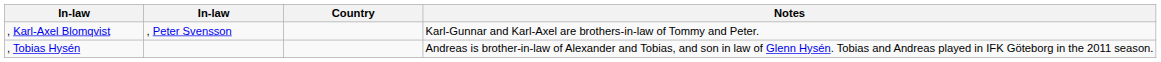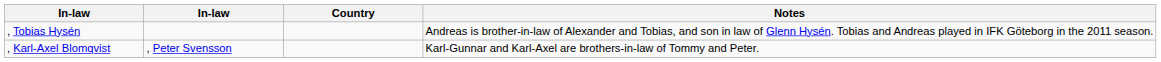rows swapped: , Karl-Axel Blomqvist <-> , Tobias Hysén
